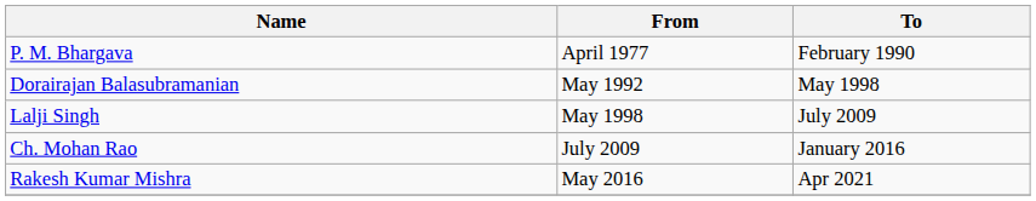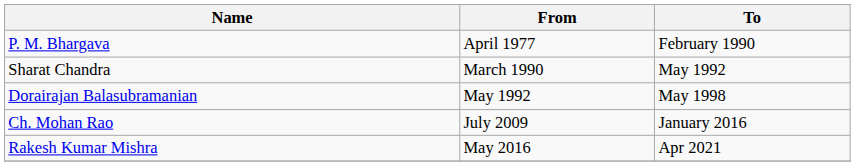+ row: Sharat Chandra | March 1990 | May 1992
- row: Lalji Singh | May 1998 | July 2009
